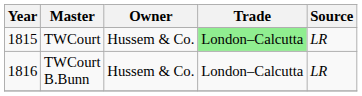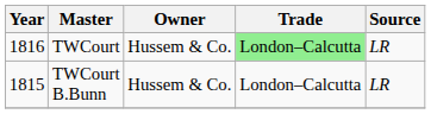TWCourt | Year: 1815 -> 1816
TWCourt B.Bunn | Year: 1816 -> 1815
